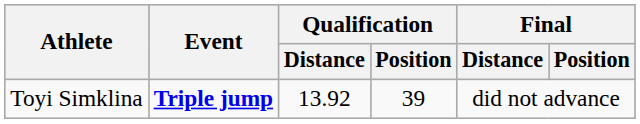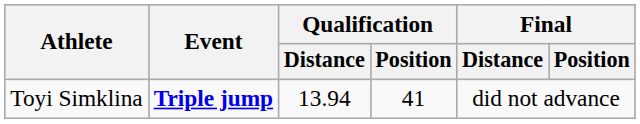Toyi Simklina | Qualification / Distance: 13.92 -> 13.94
Toyi Simklina | Qualification / Position: 39 -> 41
